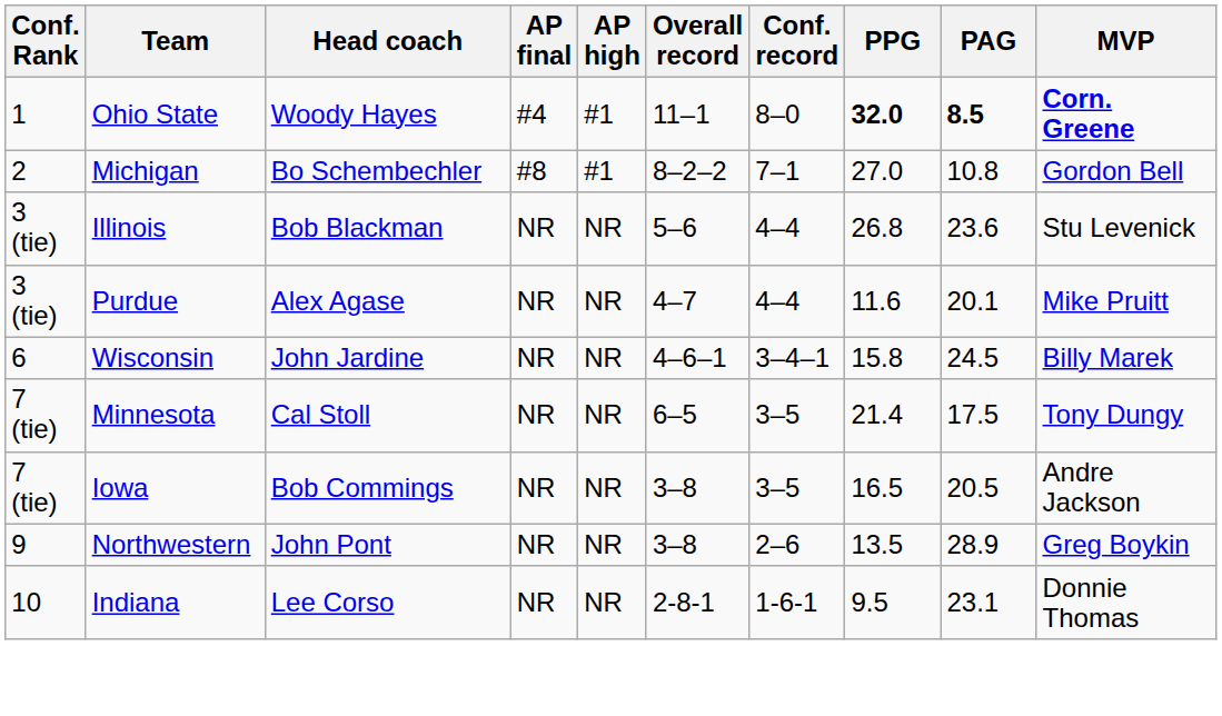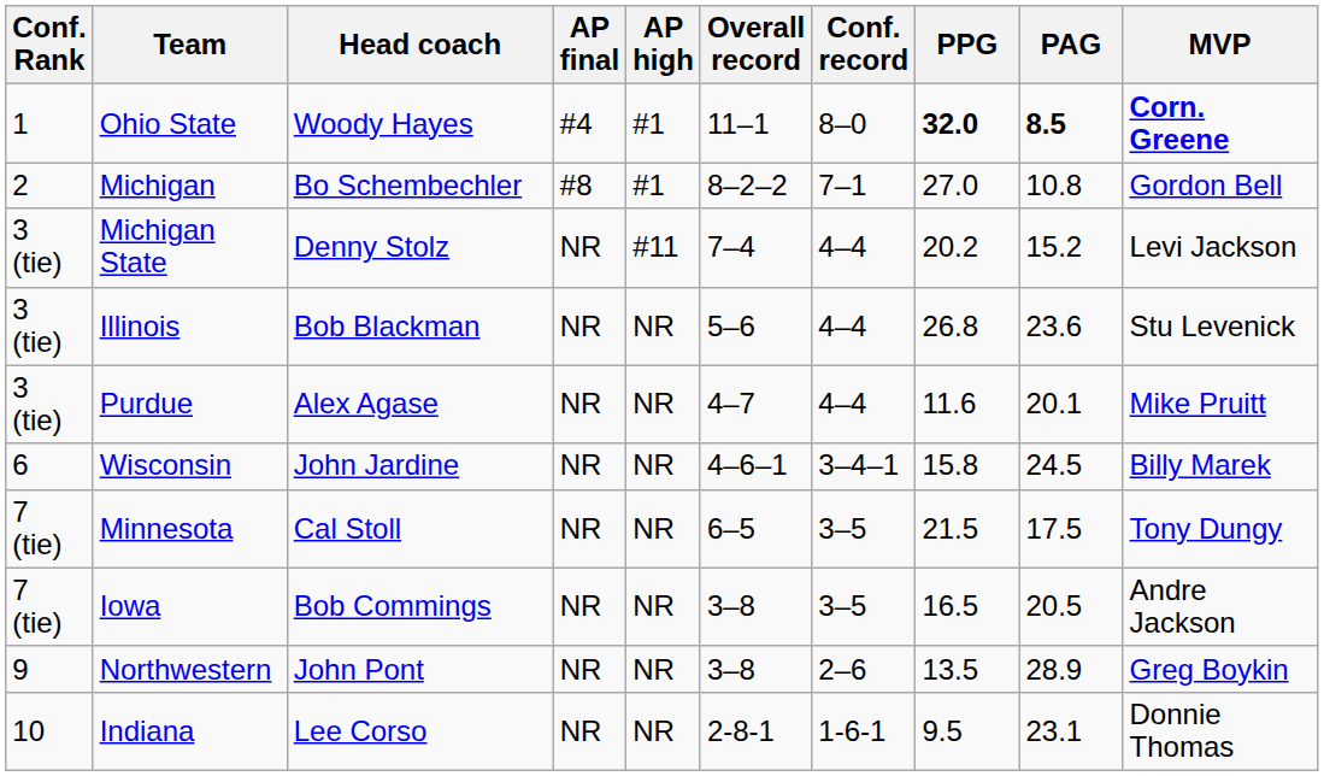+ row: 3 (tie) | Michigan State | Denny Stolz | NR | #11 | 7–4 | 4–4 | 20.2 | 15.2 | Levi Jackson
Minnesota | PPG: 21.4 -> 21.5
